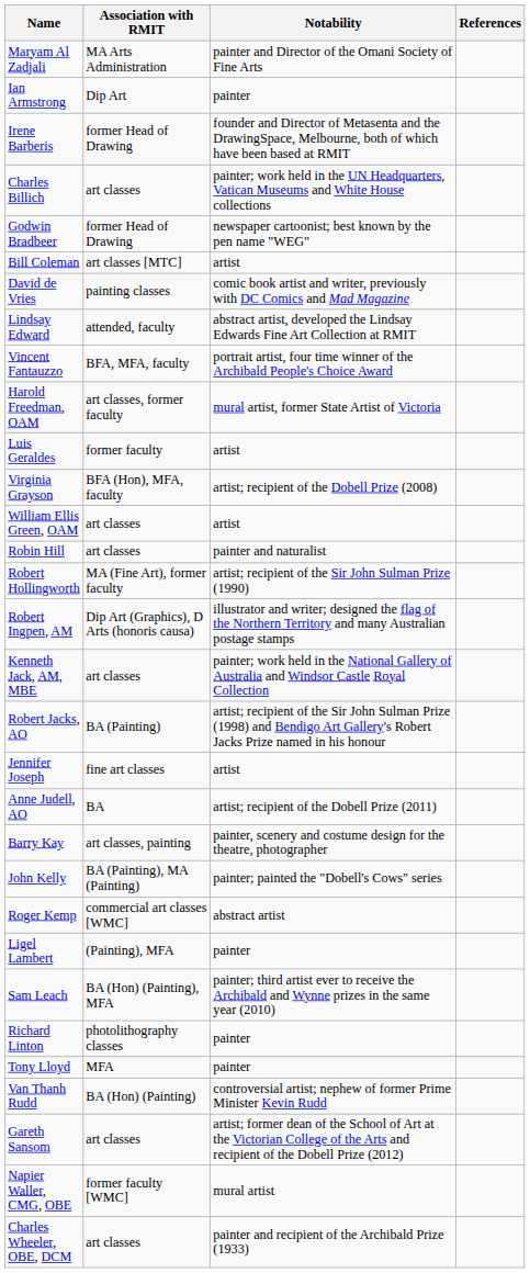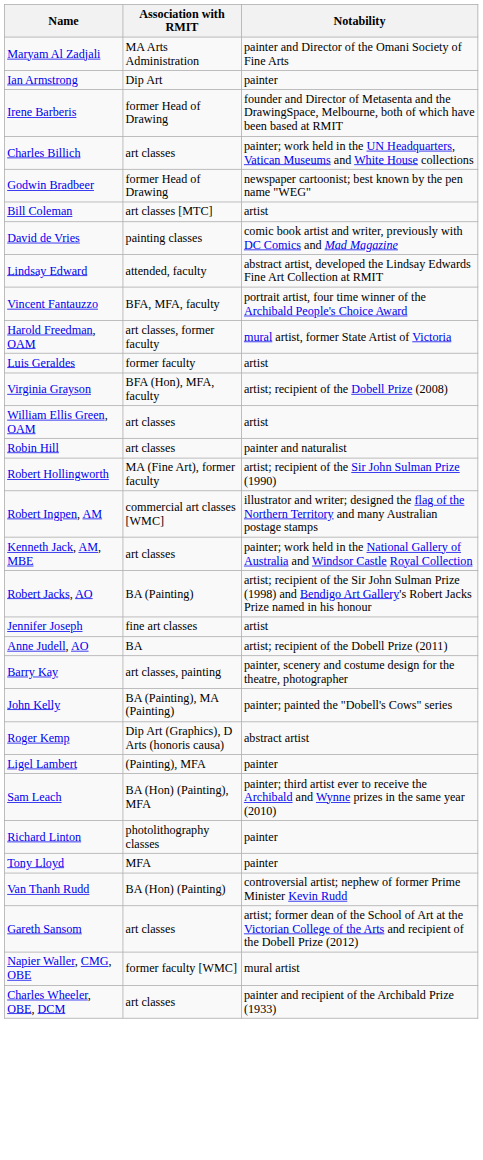- column: References
Robert Ingpen, AM | Association with RMIT: Dip Art (Graphics), D Arts (honoris causa) -> commercial art classes [WMC]
Roger Kemp | Association with RMIT: commercial art classes [WMC] -> Dip Art (Graphics), D Arts (honoris causa)
